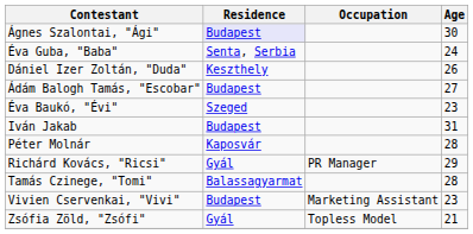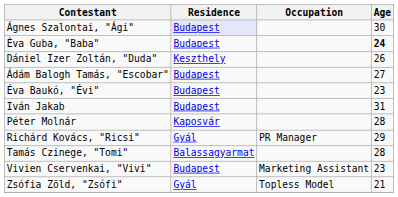Éva Guba, "Baba" | Residence: Senta, Serbia -> Budapest
Éva Guba, "Baba" | Age: normal -> bold
Éva Baukó, "Évi" | Residence: Szeged -> Budapest
